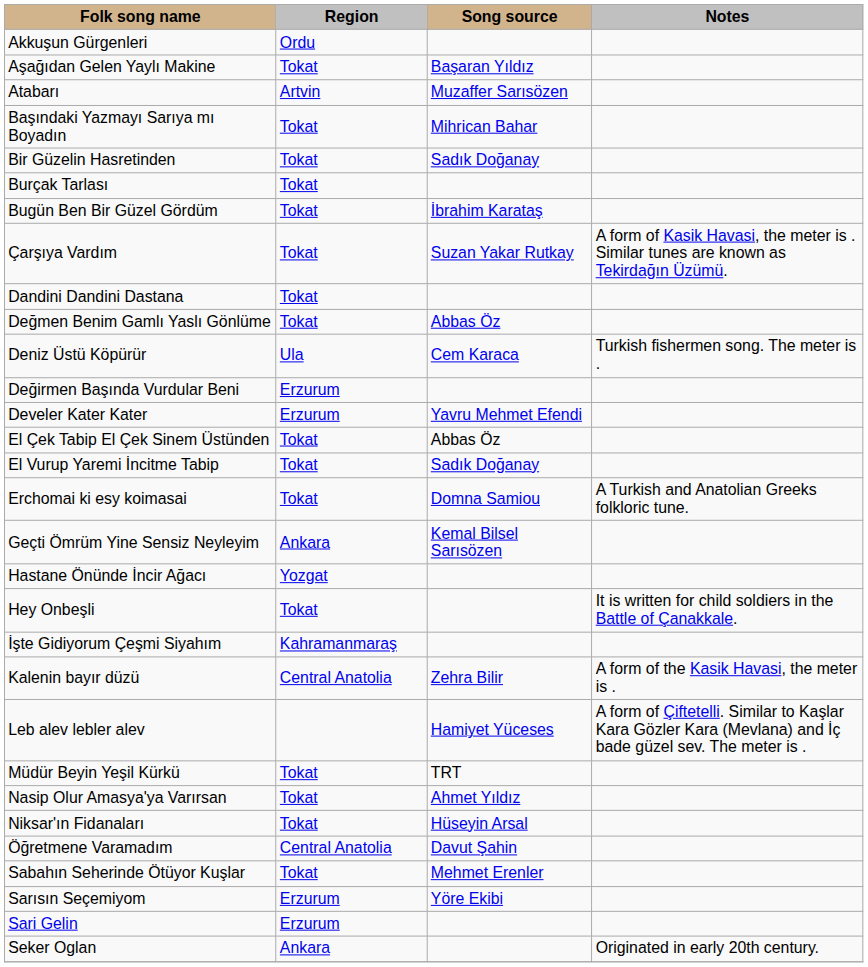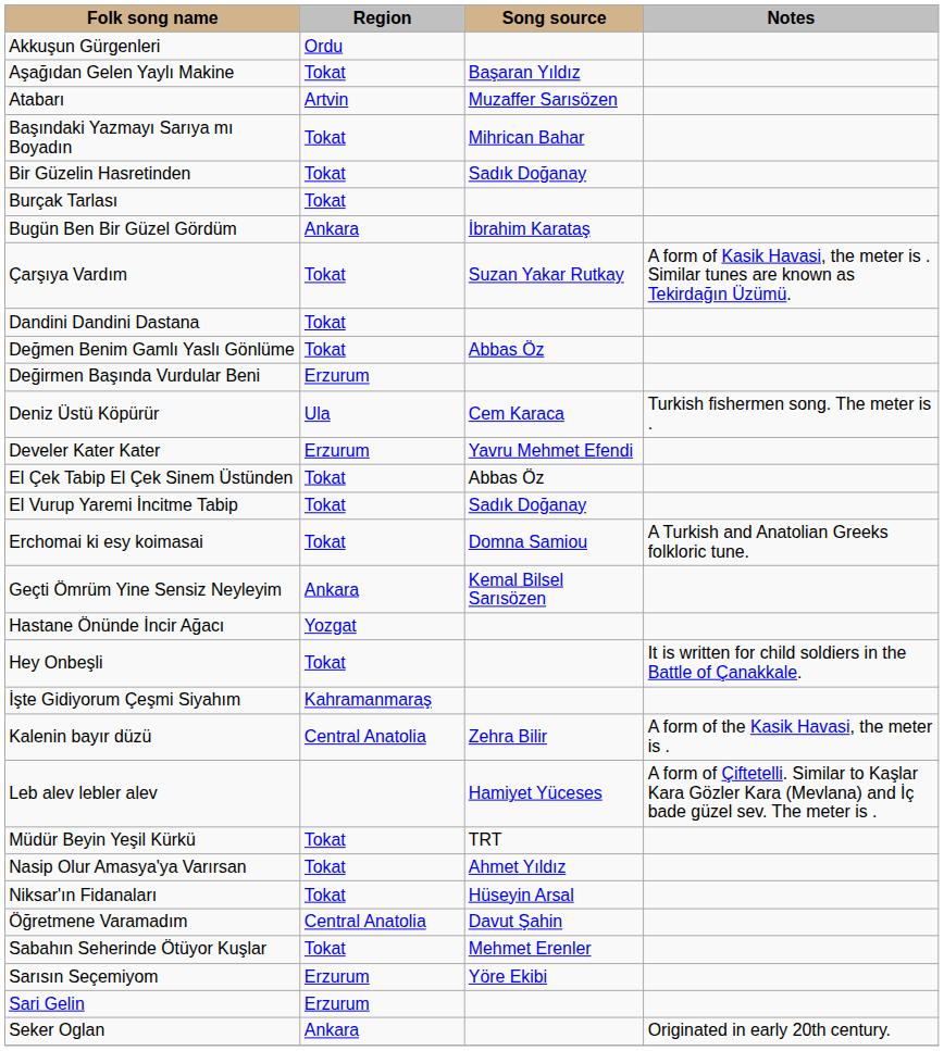Bugün Ben Bir Güzel Gördüm | Region: Tokat -> Ankara
rows swapped: Değirmen Başında Vurdular Beni <-> Deniz Üstü Köpürür
